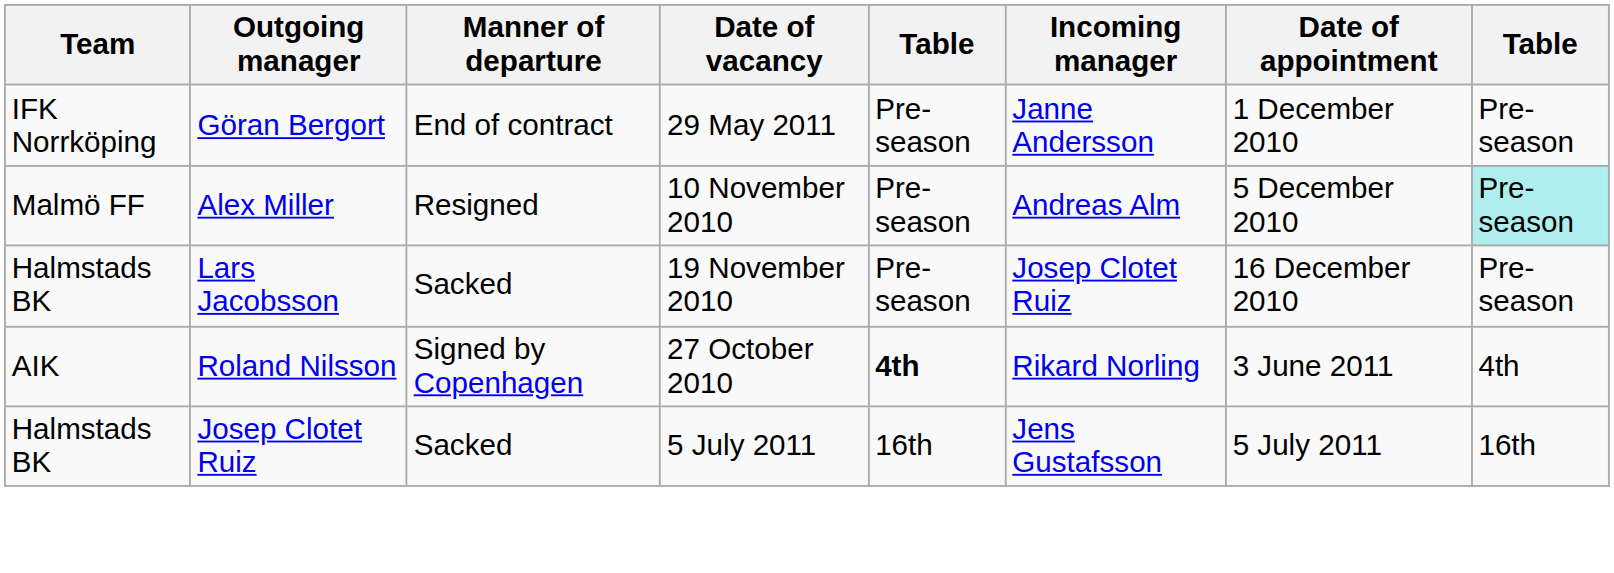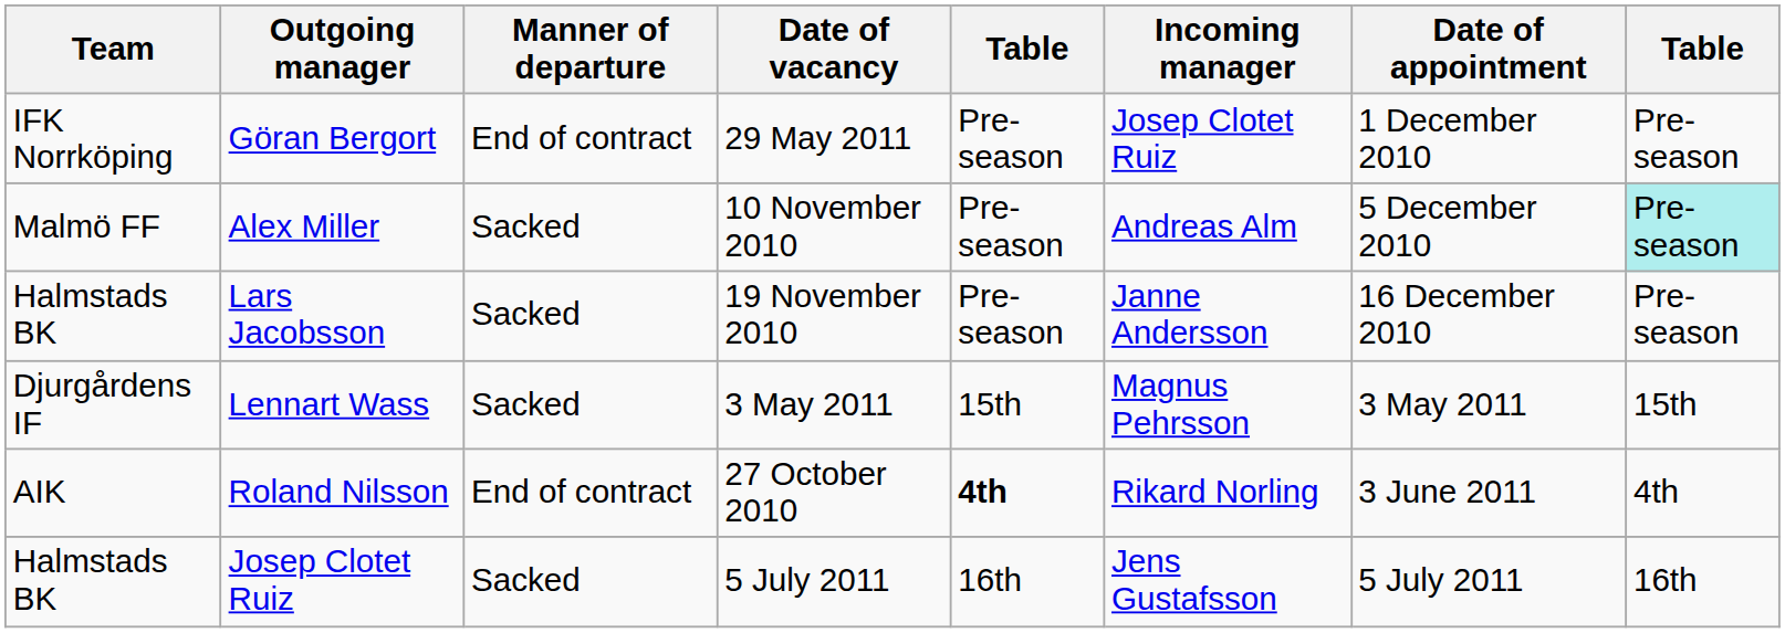Göran Bergort | Incoming manager: Janne Andersson -> Josep Clotet Ruiz
Alex Miller | Manner of departure: Resigned -> Sacked
Lars Jacobsson | Incoming manager: Josep Clotet Ruiz -> Janne Andersson
+ row: Djurgårdens IF | Lennart Wass | Sacked | 3 May 2011 | 15th | Magnus Pehrsson | 3 May 2011 | 15th
Roland Nilsson | Manner of departure: Signed by Copenhagen -> End of contract
